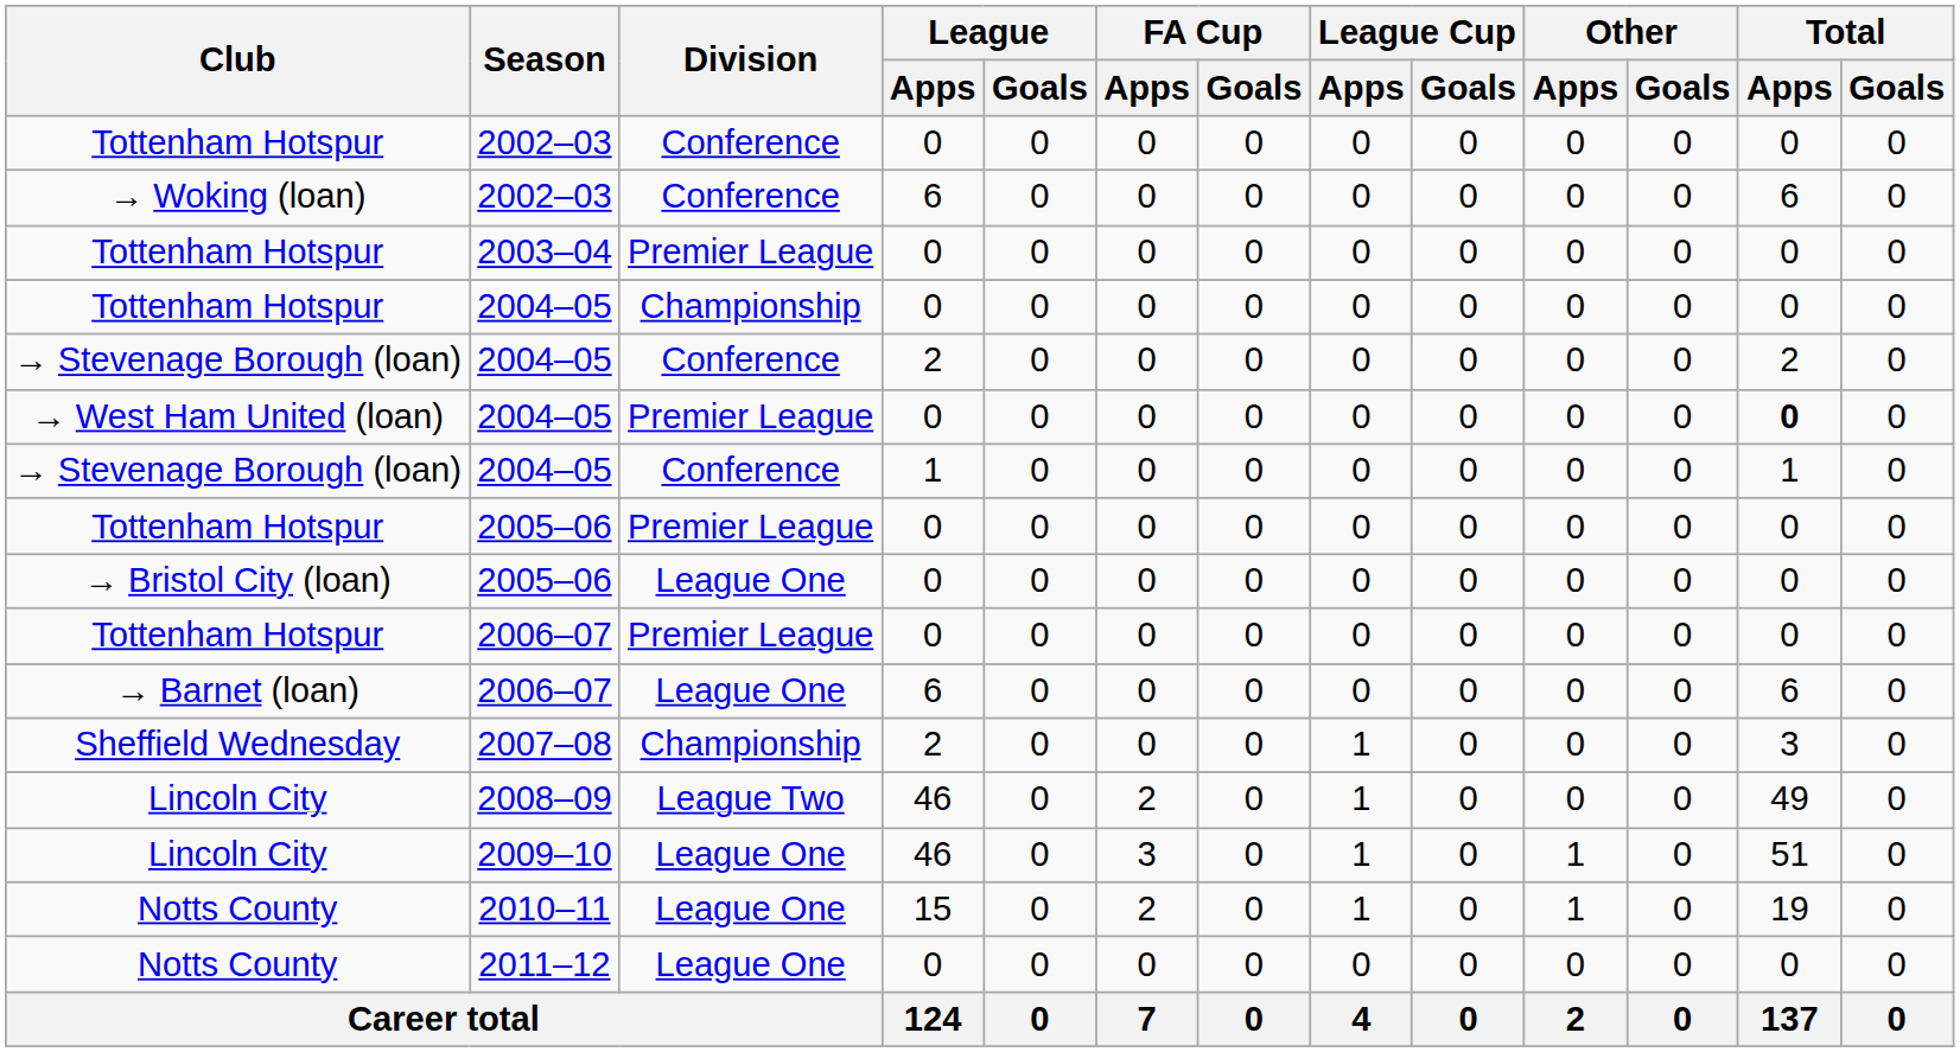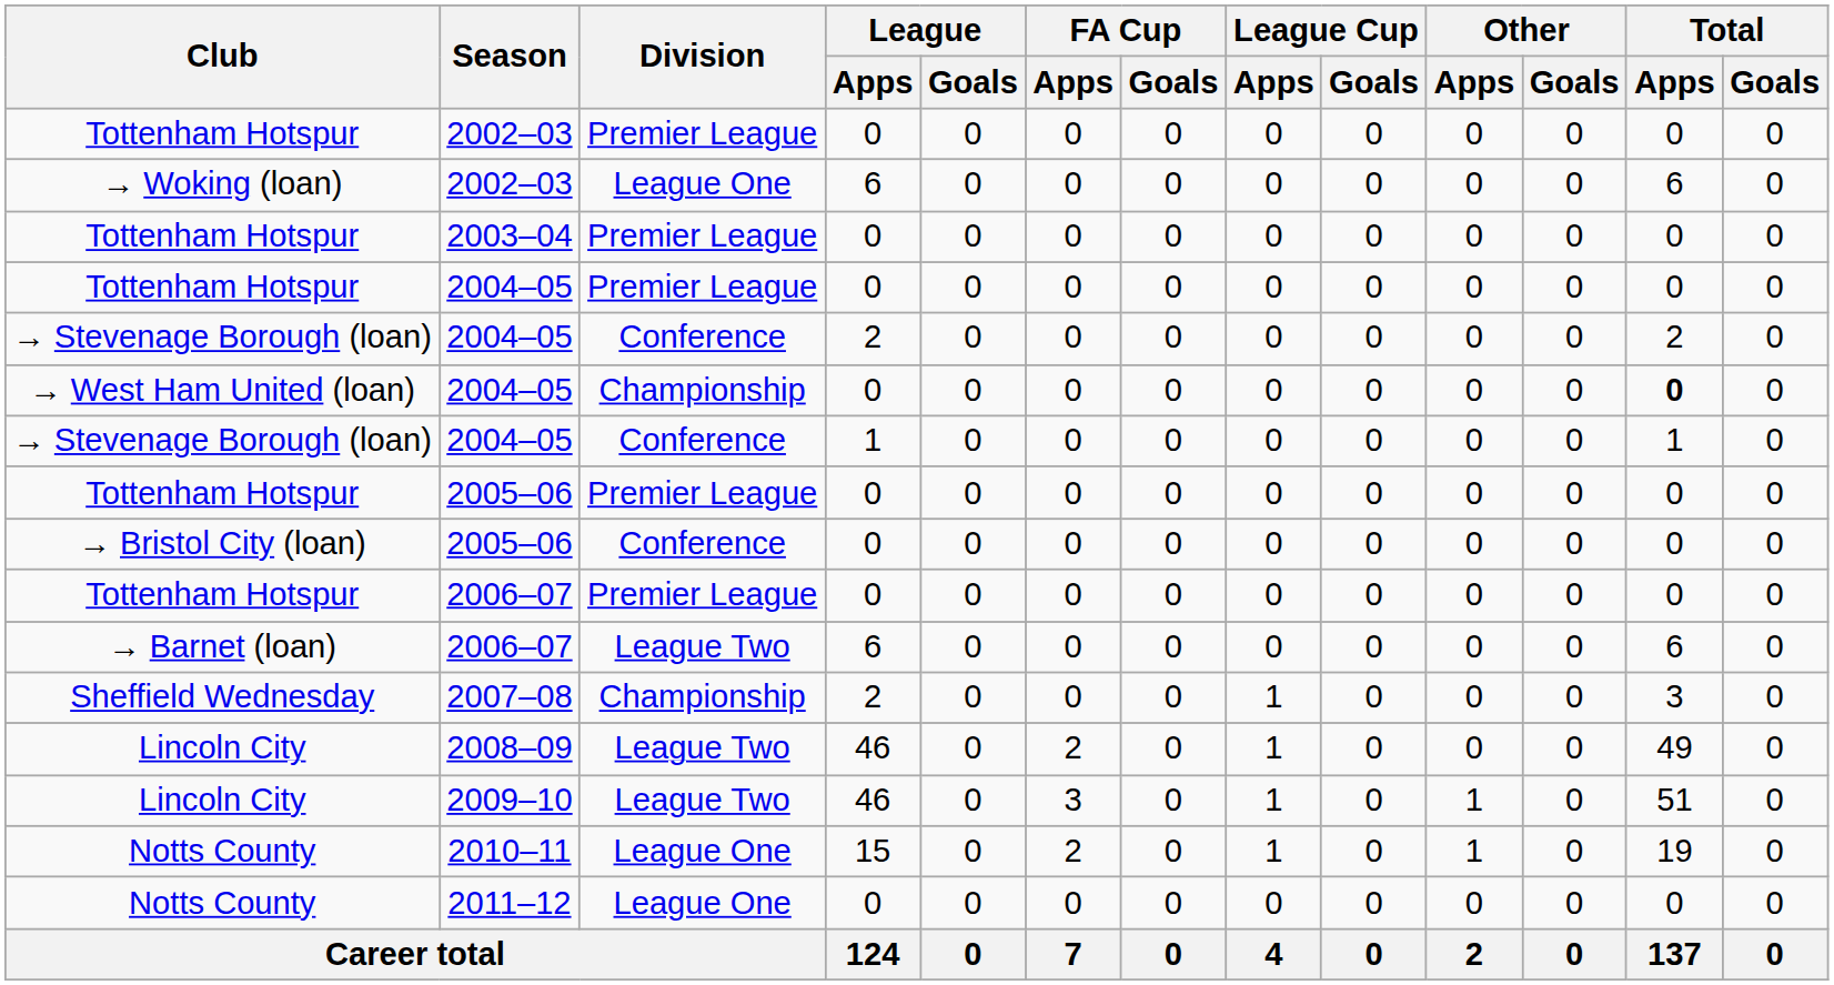Tottenham Hotspur / 2002–03 | Division: Conference -> Premier League
→ Woking (loan) / 2002–03 | Division: Conference -> League One
Tottenham Hotspur / 2004–05 | Division: Championship -> Premier League
→ West Ham United (loan) / 2004–05 | Division: Premier League -> Championship
→ Bristol City (loan) / 2005–06 | Division: League One -> Conference
→ Barnet (loan) / 2006–07 | Division: League One -> League Two
2009–10 | Division: League One -> League Two
